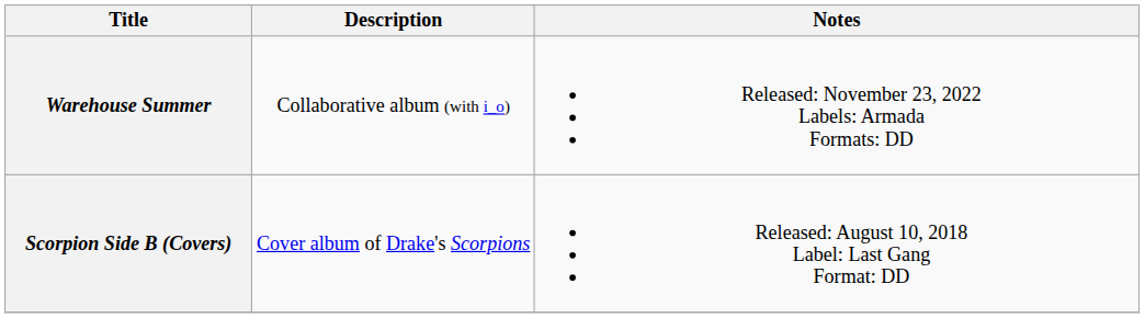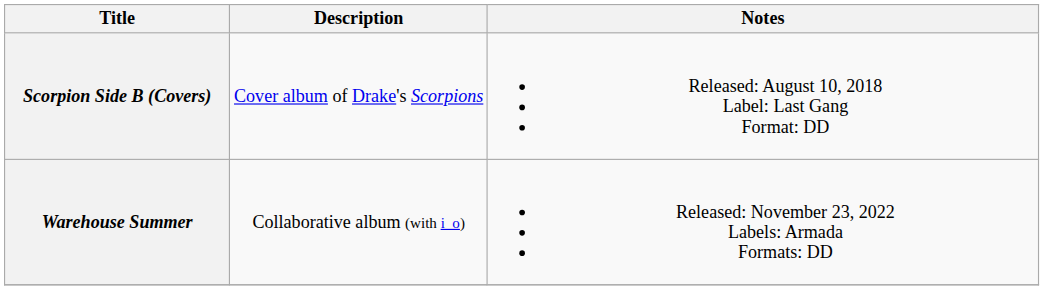rows swapped: Scorpion Side B (Covers) <-> Warehouse Summer
